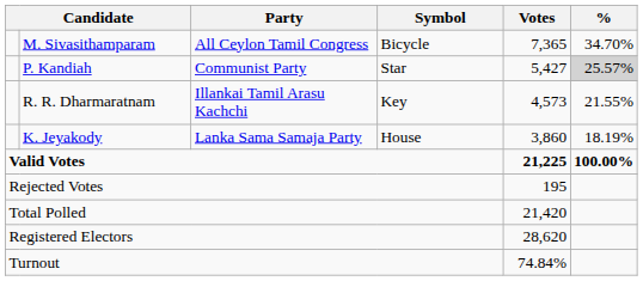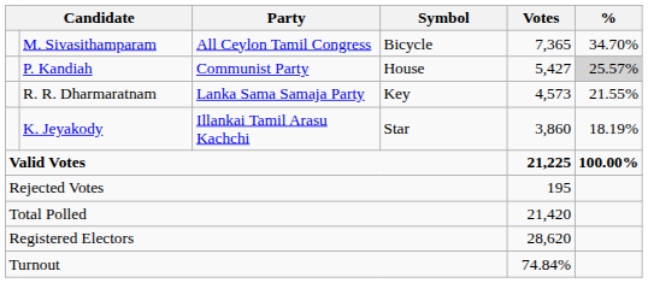P. Kandiah | Symbol: Star -> House
R. R. Dharmaratnam | Party: Illankai Tamil Arasu Kachchi -> Lanka Sama Samaja Party
K. Jeyakody | Party: Lanka Sama Samaja Party -> Illankai Tamil Arasu Kachchi
K. Jeyakody | Symbol: House -> Star
